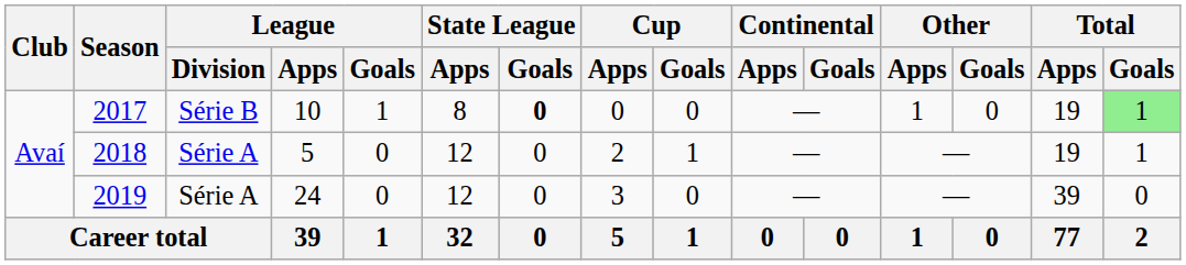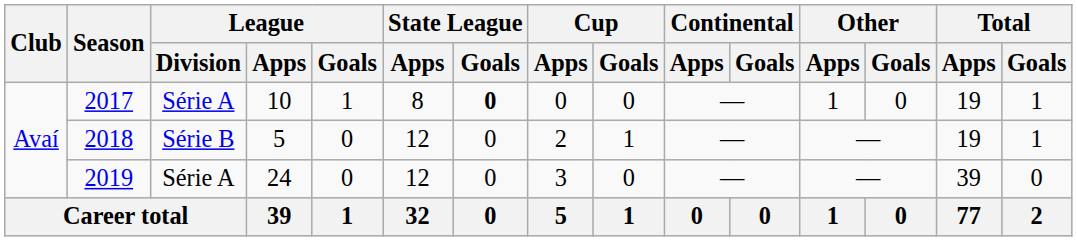2017 | League / Division: Série B -> Série A
2017 | Total / Goals: lightgreen background -> no background
2018 | League / Division: Série A -> Série B
